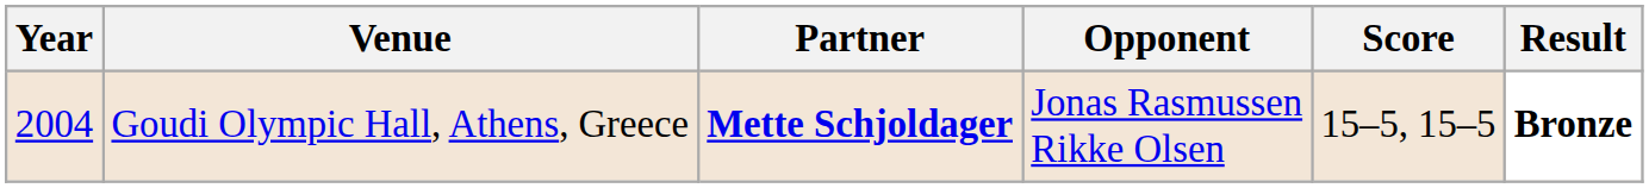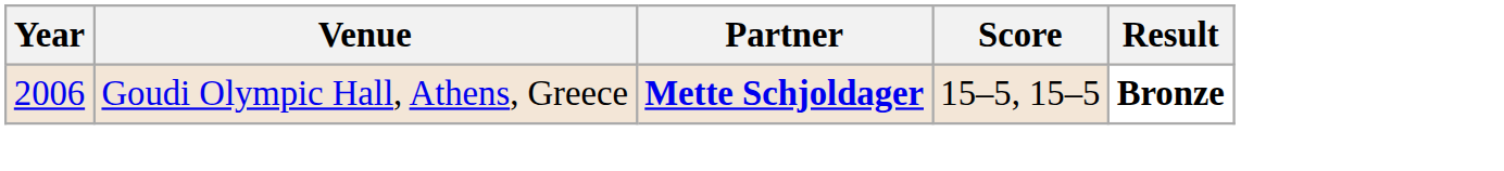- column: Opponent | Jonas Rasmussen Rikke Olsen
Goudi Olympic Hall, Athens, Greece | Year: 2004 -> 2006
